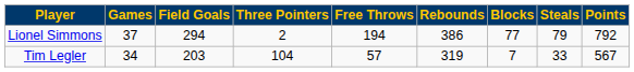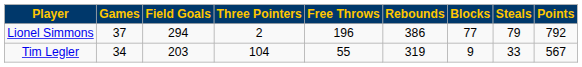Lionel Simmons | Free Throws: 194 -> 196
Tim Legler | Free Throws: 57 -> 55
Tim Legler | Blocks: 7 -> 9
